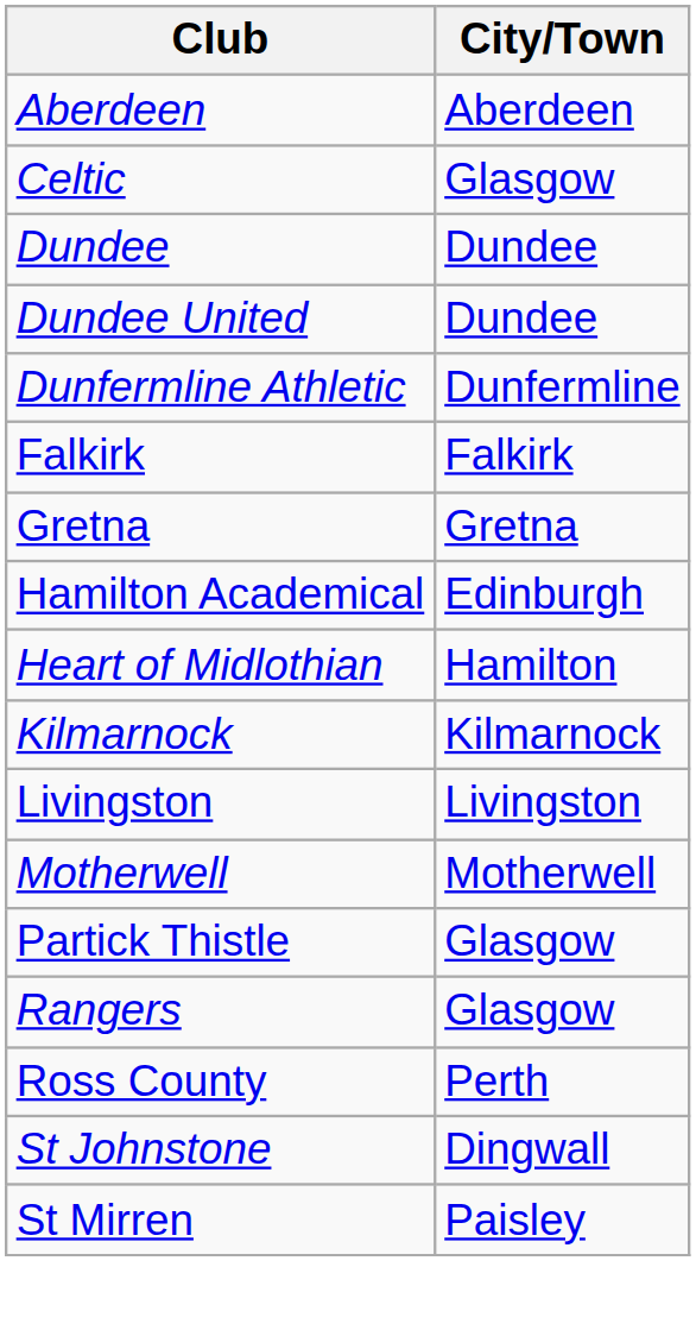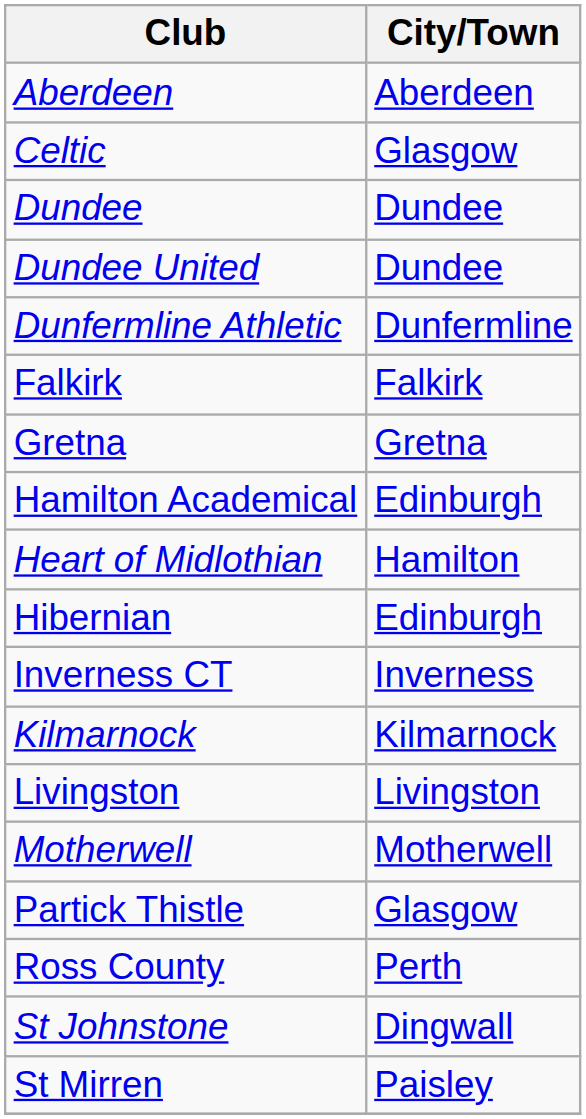+ row: Hibernian | Edinburgh
+ row: Inverness CT | Inverness
- row: Rangers | Glasgow
